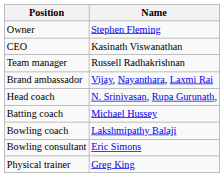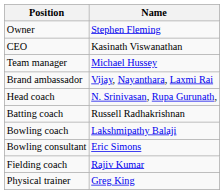Team manager | Name: Russell Radhakrishnan -> Michael Hussey
Batting coach | Name: Michael Hussey -> Russell Radhakrishnan
+ row: Fielding coach | Rajiv Kumar
